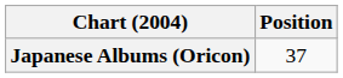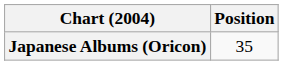Japanese Albums (Oricon) | Position: 37 -> 35
